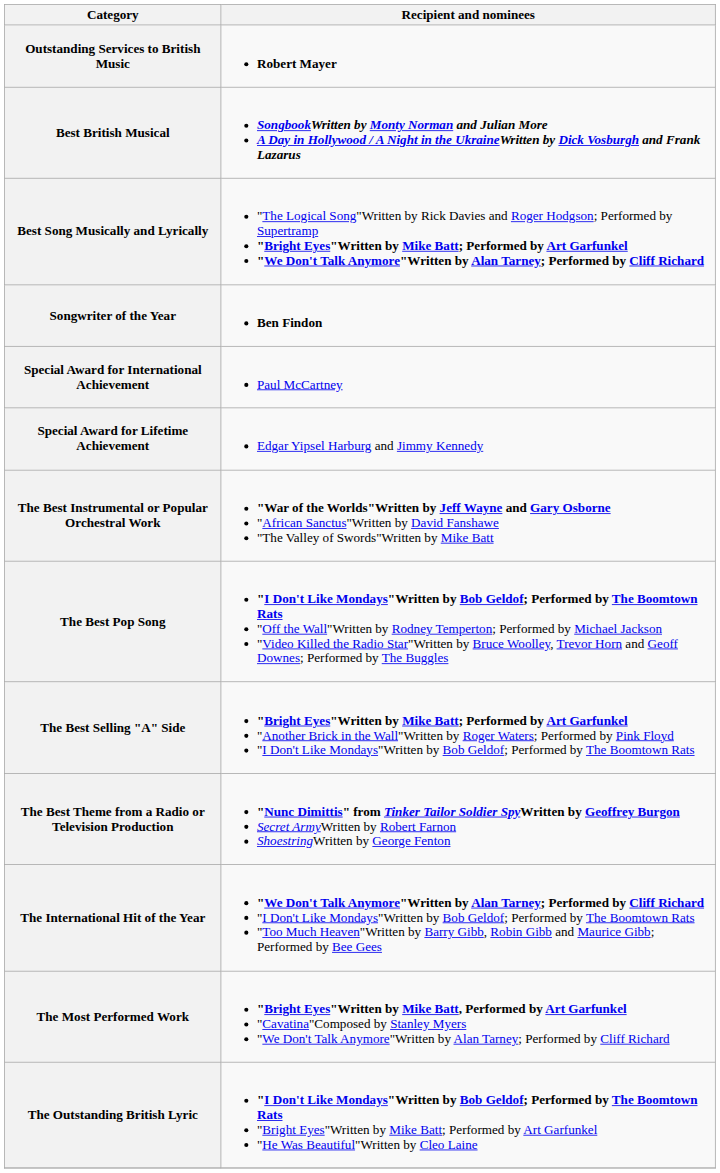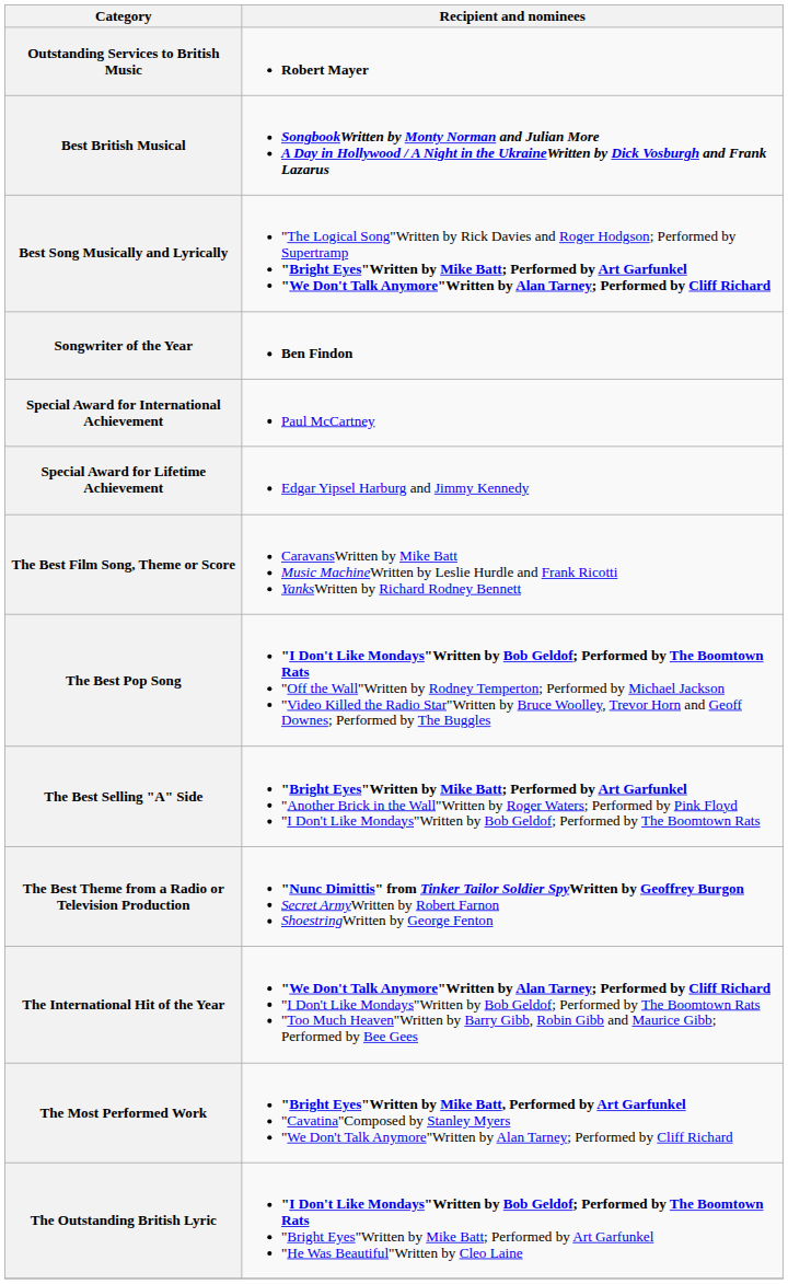+ row: The Best Film Song, Theme or Score | CaravansWritten by Mike Batt Music MachineWritten by Leslie Hurdle and Frank Ricotti YanksWritten by Richard Rodney Bennett
- row: The Best Instrumental or Popular Orchestral Work | "War of the Worlds"Written by Jeff Wayne and Gary Osborne "African Sanctus"Written by David Fanshawe "The Valley of Swords"Written by Mike Batt
